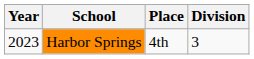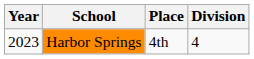Harbor Springs | Division: 3 -> 4
